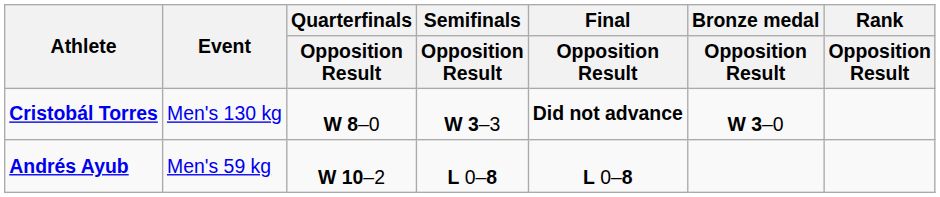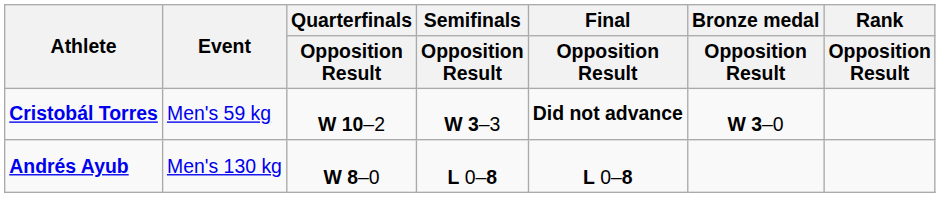Cristobál Torres | Event: Men's 130 kg -> Men's 59 kg
Cristobál Torres | Quarterfinals / Opposition Result: W 8–0 -> W 10–2
Andrés Ayub | Event: Men's 59 kg -> Men's 130 kg
Andrés Ayub | Quarterfinals / Opposition Result: W 10–2 -> W 8–0
